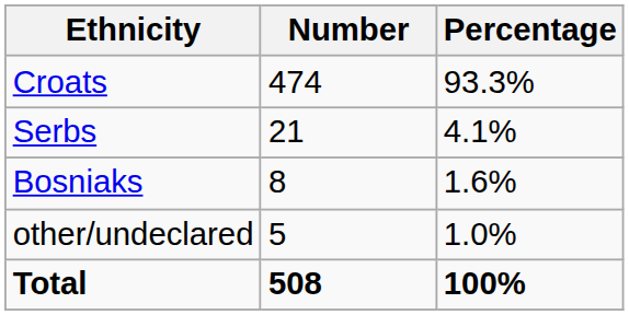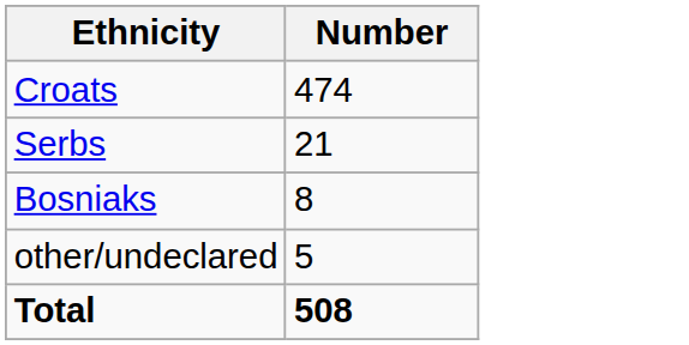- column: Percentage | 93.3% | 4.1% | 1.6% | 1.0% | 100%
